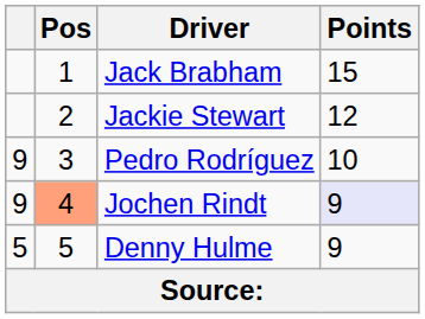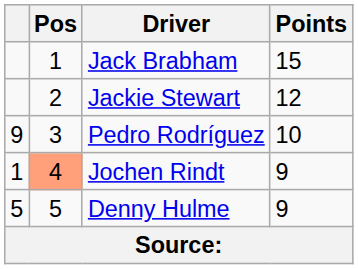Jochen Rindt | column 1: 9 -> 1
Jochen Rindt | Points: lavender background -> no background
